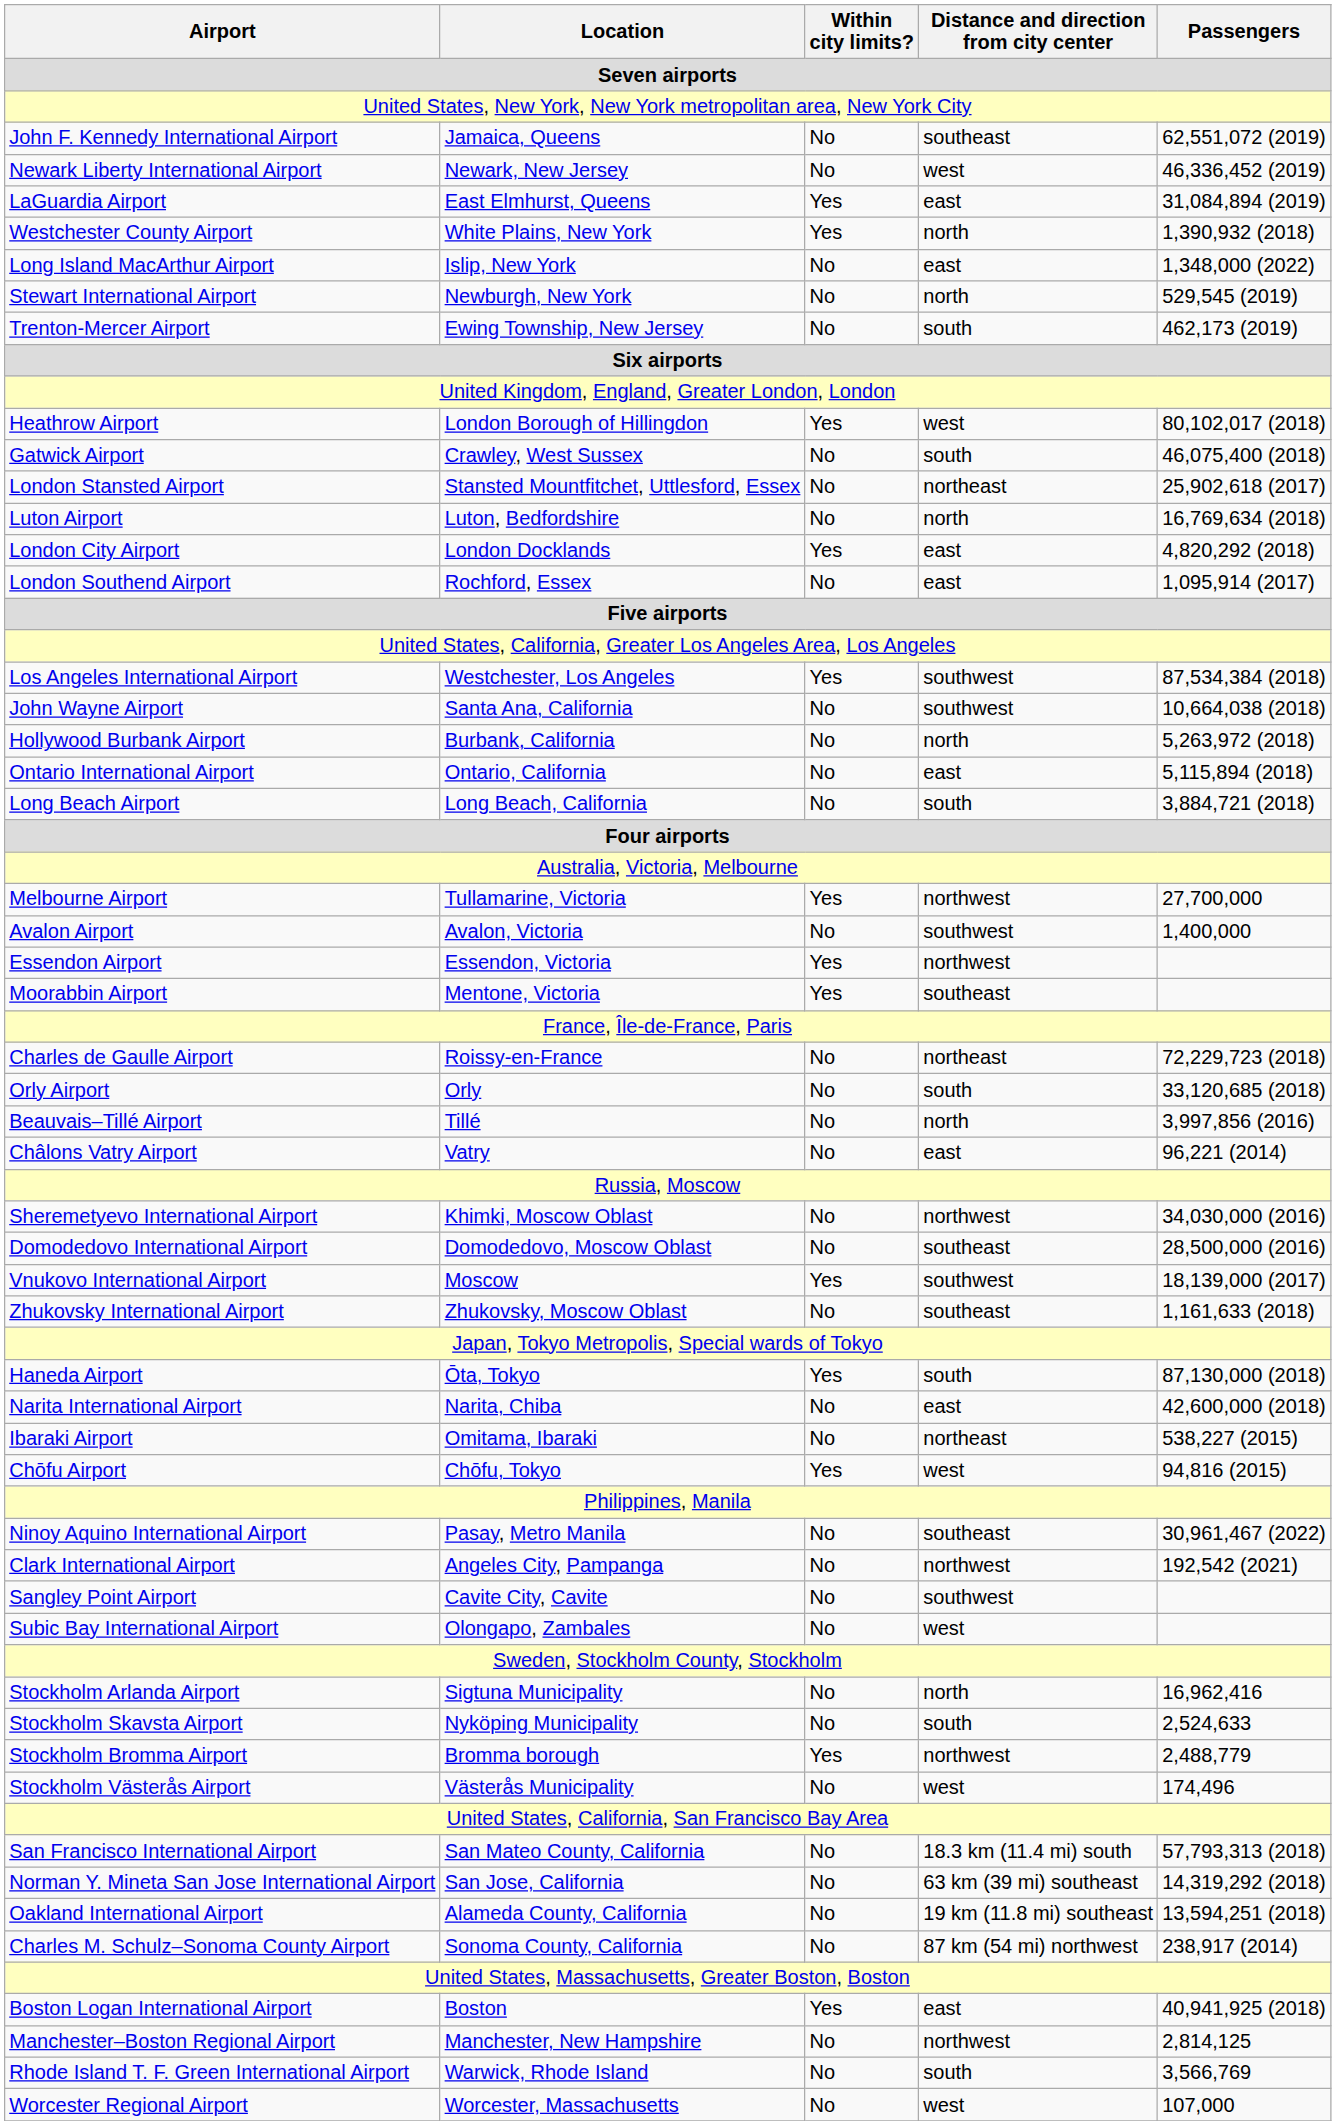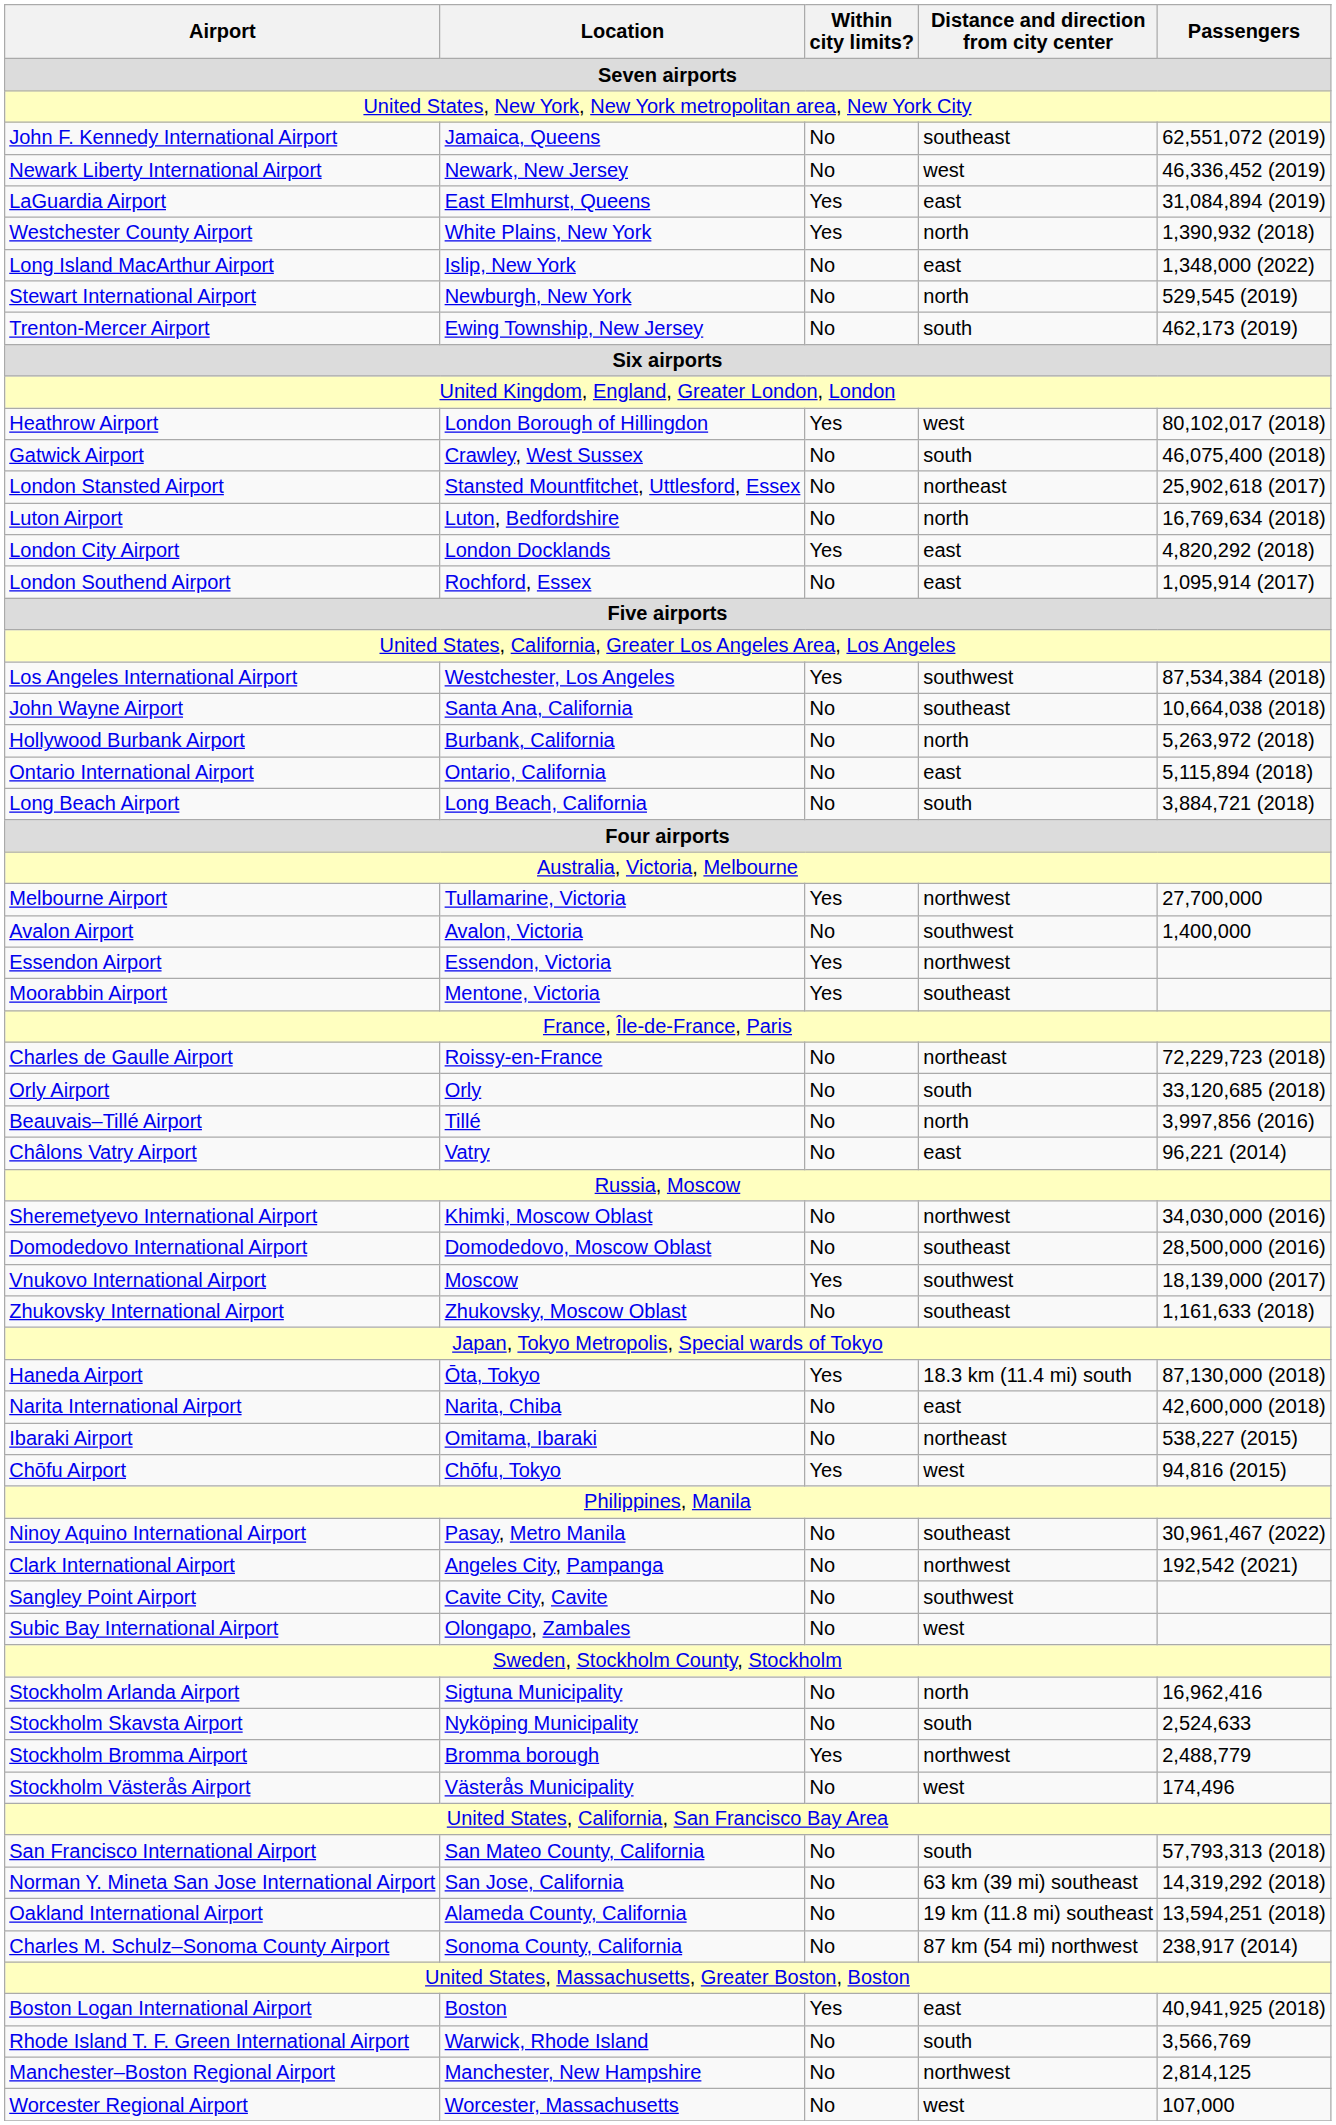John Wayne Airport | Distance and direction from city center: southwest -> southeast
Haneda Airport | Distance and direction from city center: south -> 18.3 km (11.4 mi) south
San Francisco International Airport | Distance and direction from city center: 18.3 km (11.4 mi) south -> south
rows swapped: Rhode Island T. F. Green International Airport <-> Manchester–Boston Regional Airport
